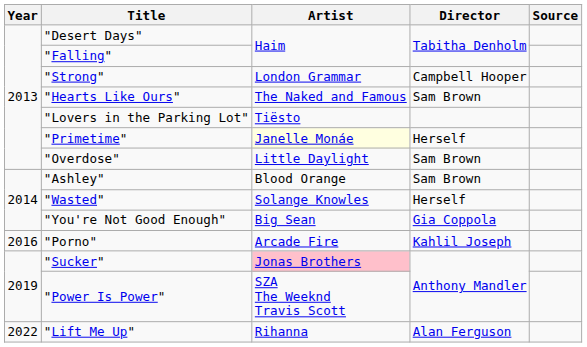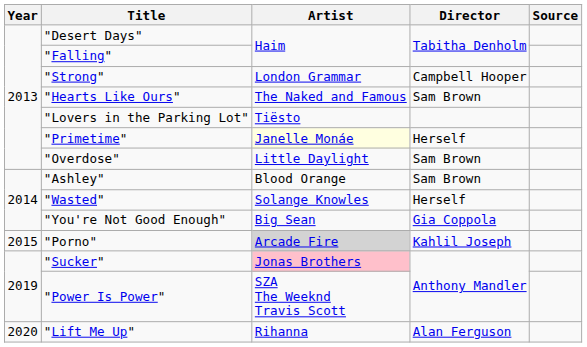"Porno" | Year: 2016 -> 2015
"Porno" | Artist: no background -> lightgrey background
"Lift Me Up" | Year: 2022 -> 2020
